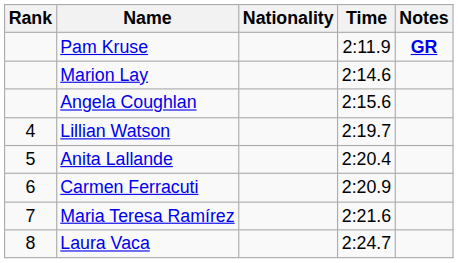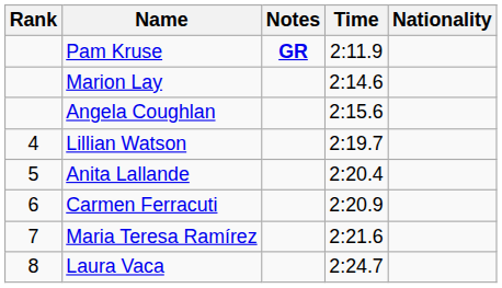columns swapped: Nationality <-> Notes
